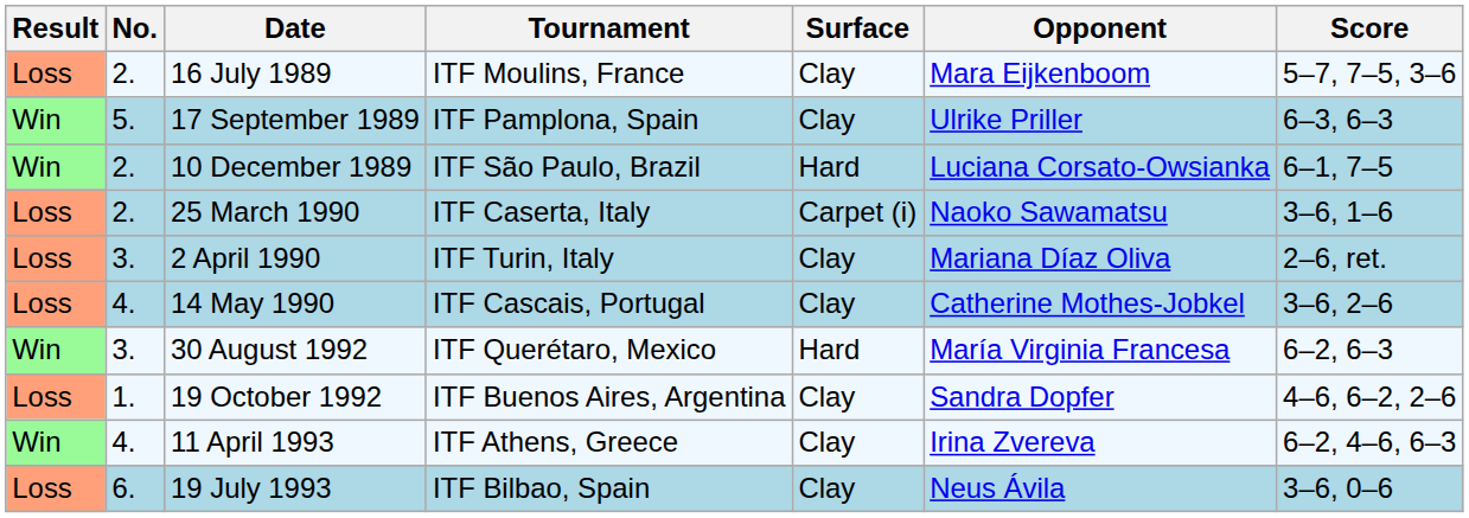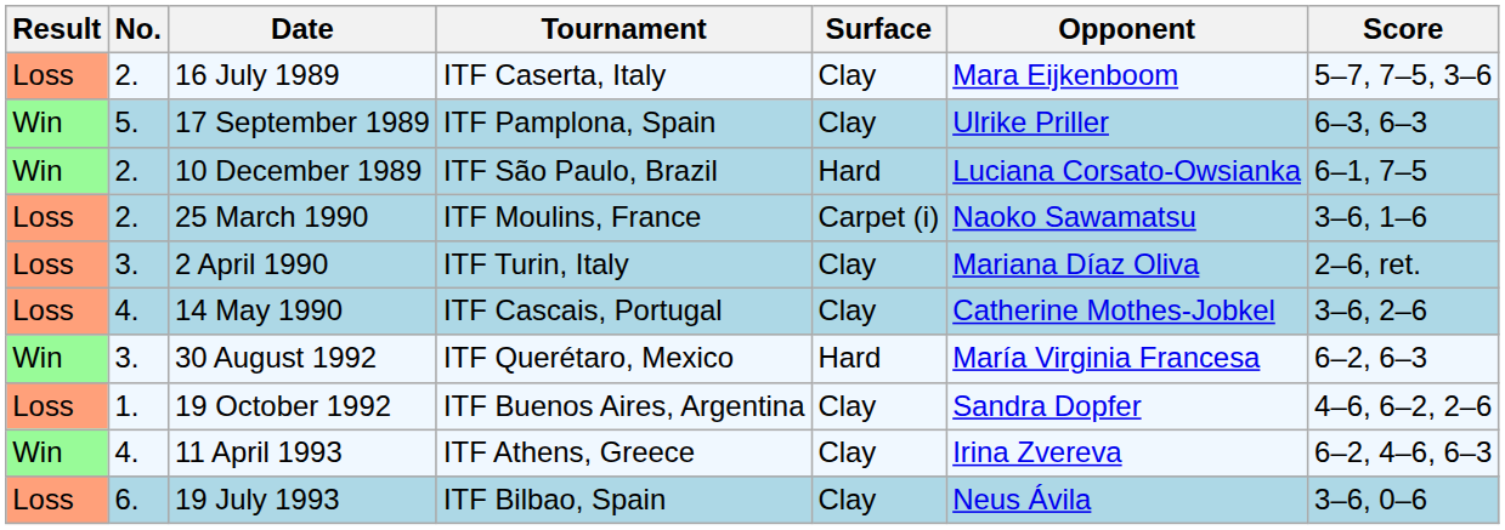16 July 1989 | Tournament: ITF Moulins, France -> ITF Caserta, Italy
25 March 1990 | Tournament: ITF Caserta, Italy -> ITF Moulins, France
